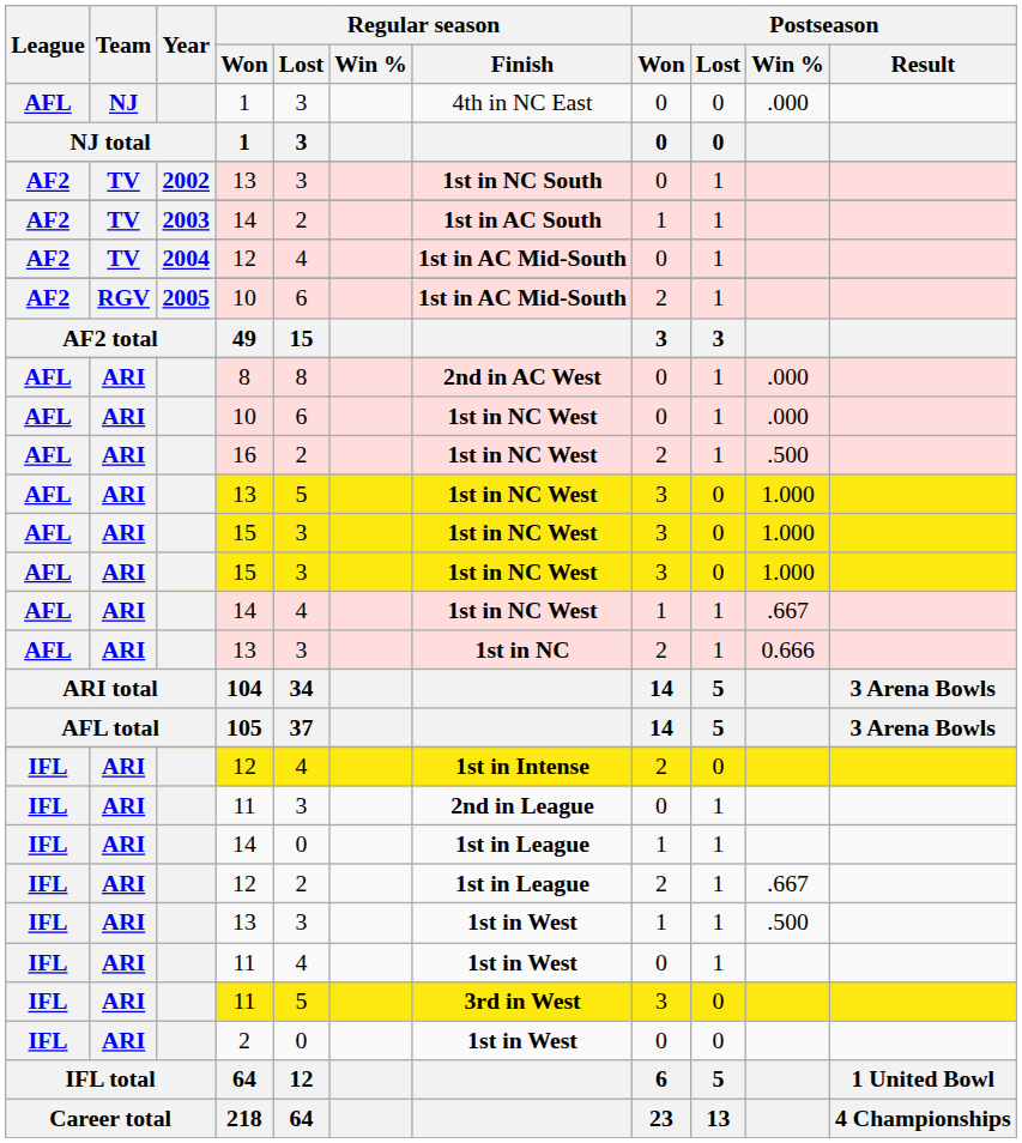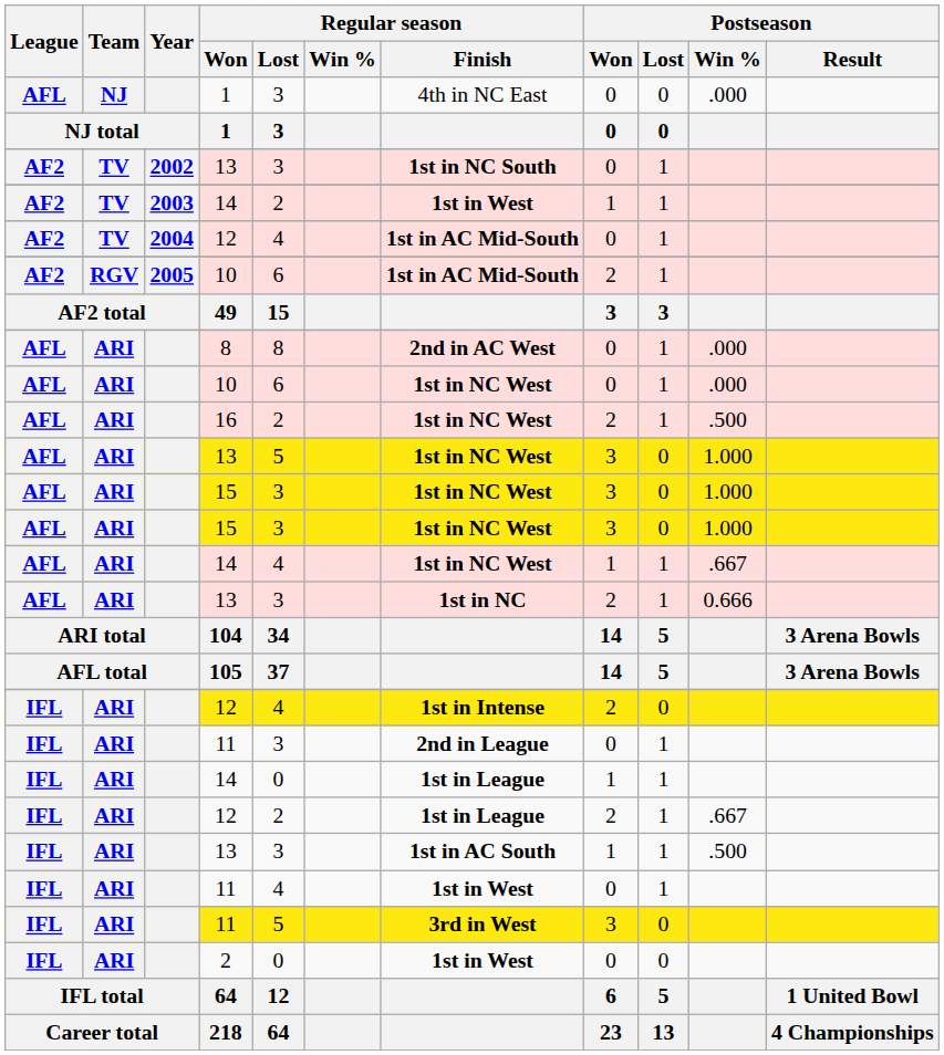AF2 / 14 | Regular season / Finish: 1st in AC South -> 1st in West
IFL / 13 | Regular season / Finish: 1st in West -> 1st in AC South
